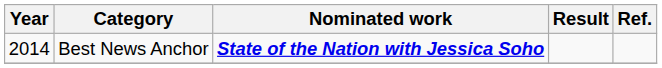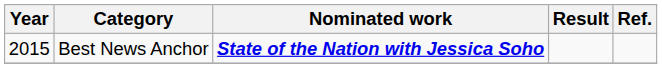Best News Anchor | Year: 2014 -> 2015
